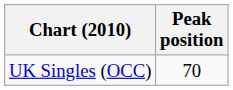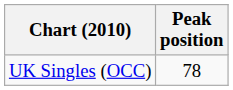UK Singles (OCC) | Peak position: 70 -> 78
